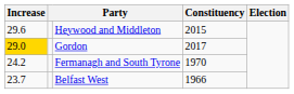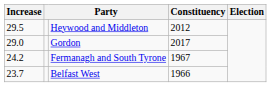Heywood and Middleton | Increase: 29.6 -> 29.5
Heywood and Middleton | Constituency: 2015 -> 2012
Gordon | Increase: gold background -> no background
Fermanagh and South Tyrone | Constituency: 1970 -> 1967
